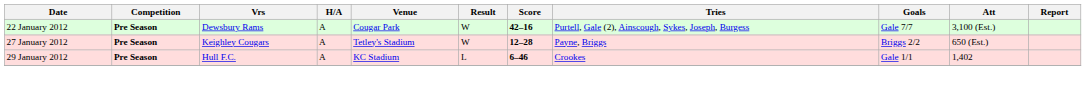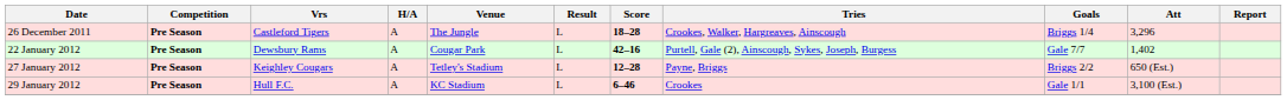+ row: 26 December 2011 | Pre Season | Castleford Tigers | A | The Jungle | L | 18–28 | Crookes, Walker, Hargreaves, Ainscough | Briggs 1/4 | 3,296
22 January 2012 | Result: W -> L
22 January 2012 | Att: 3,100 (Est.) -> 1,402
27 January 2012 | Result: W -> L
29 January 2012 | Att: 1,402 -> 3,100 (Est.)
